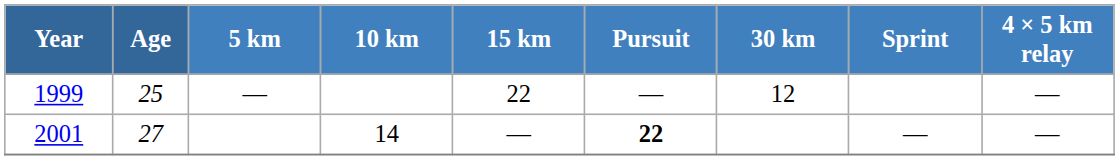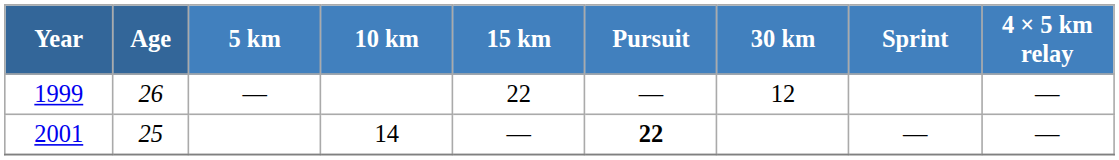1999 | Age: 25 -> 26
2001 | Age: 27 -> 25
